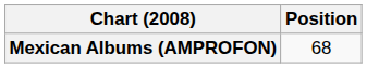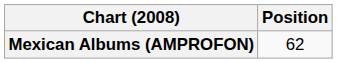Mexican Albums (AMPROFON) | Position: 68 -> 62
